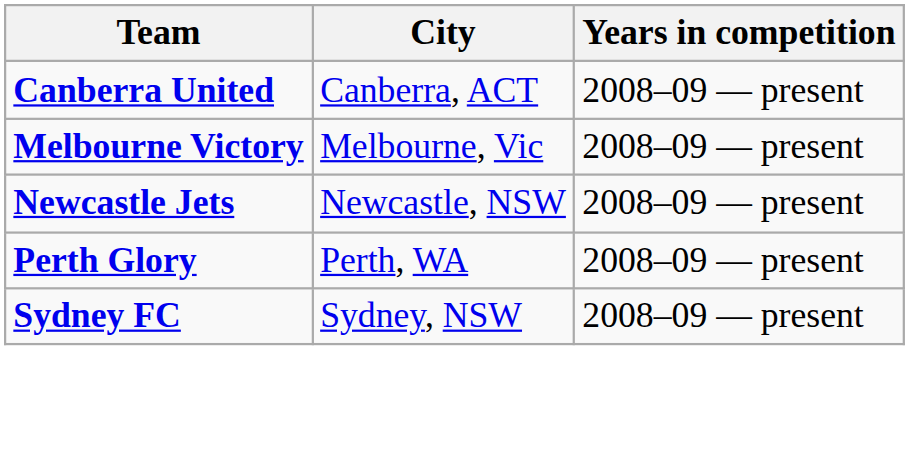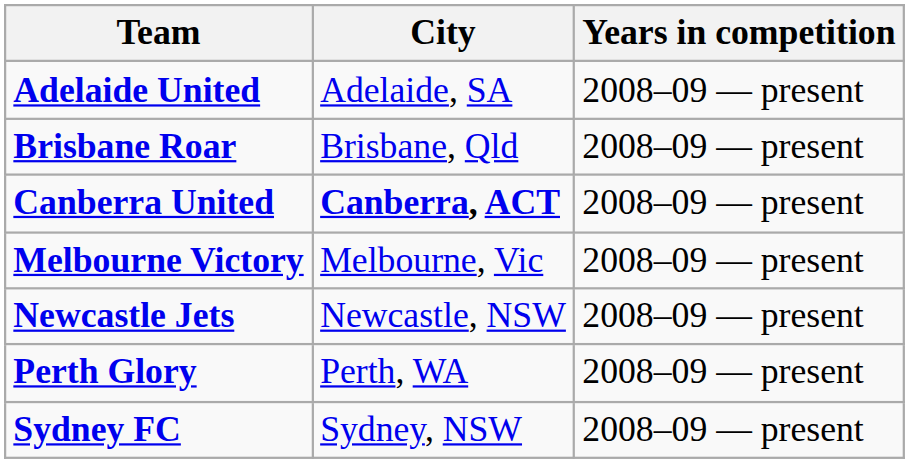+ row: Adelaide United | Adelaide, SA | 2008–09 — present
+ row: Brisbane Roar | Brisbane, Qld | 2008–09 — present
Canberra United | City: normal -> bold
